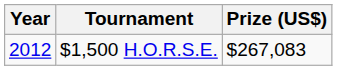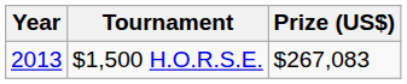$1,500 H.O.R.S.E. | Year: 2012 -> 2013
